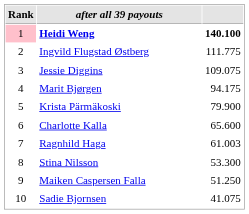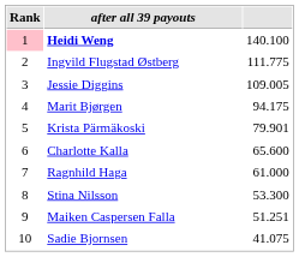Heidi Weng | column 3: bold -> normal
Jessie Diggins | column 3: 109.075 -> 109.005
Krista Pärmäkoski | column 3: 79.900 -> 79.901
Ragnhild Haga | column 3: 61.003 -> 61.000
Maiken Caspersen Falla | column 3: 51.250 -> 51.251
